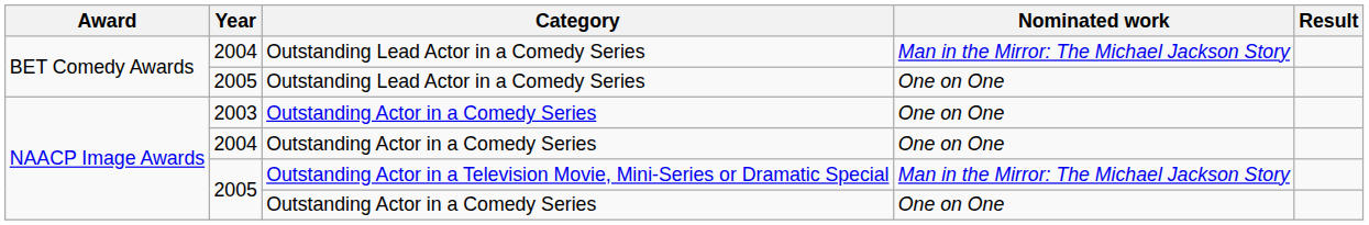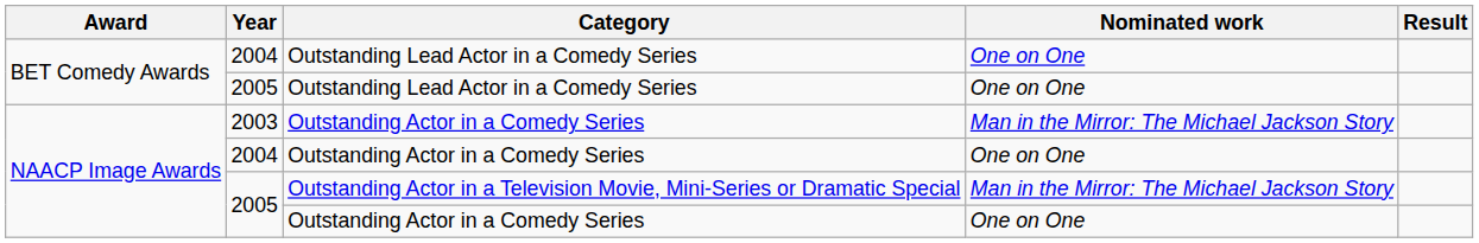2004 / Outstanding Lead Actor in a Comedy Series | Nominated work: Man in the Mirror: The Michael Jackson Story -> One on One
2003 | Nominated work: One on One -> Man in the Mirror: The Michael Jackson Story
